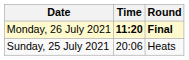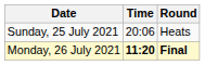rows swapped: Sunday, 25 July 2021 <-> Monday, 26 July 2021
